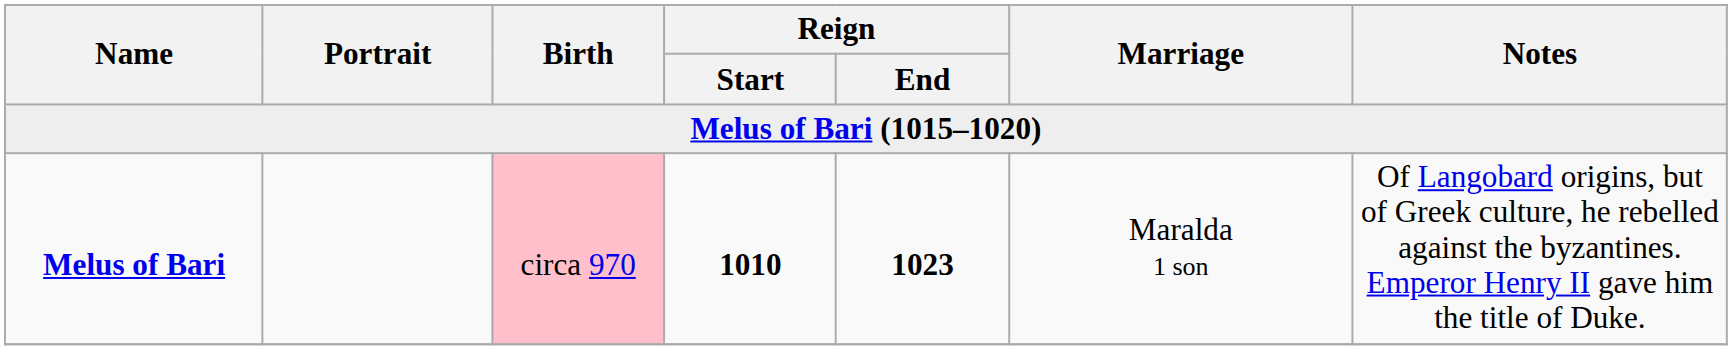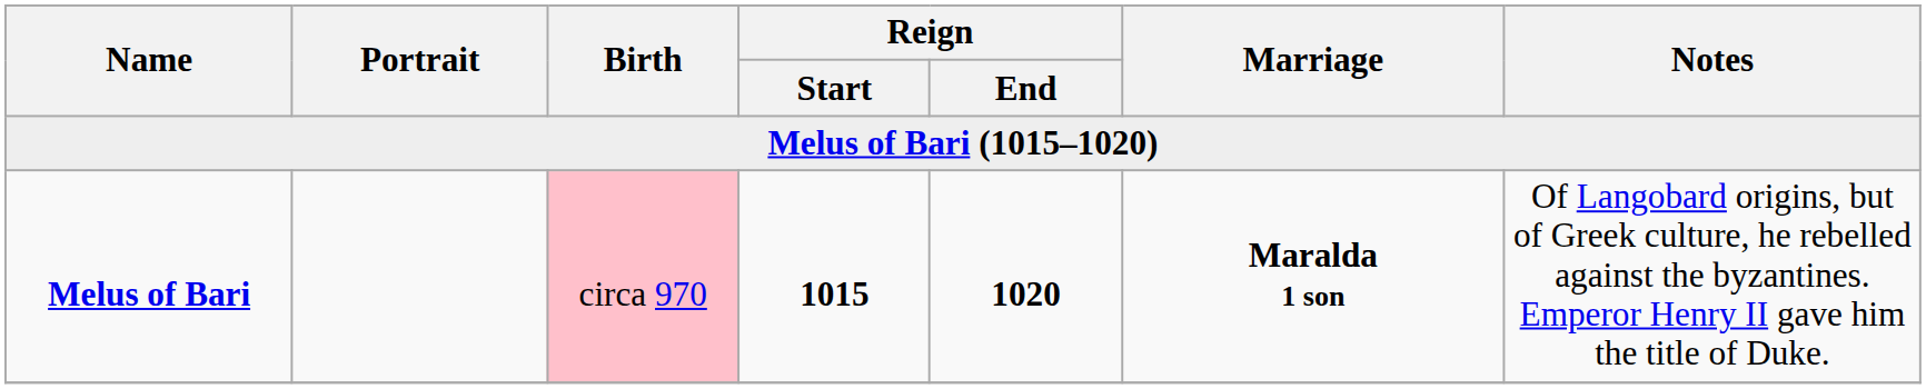Melus of Bari | Reign / Start: 1010 -> 1015
Melus of Bari | Reign / End: 1023 -> 1020
Melus of Bari | Marriage: normal -> bold
